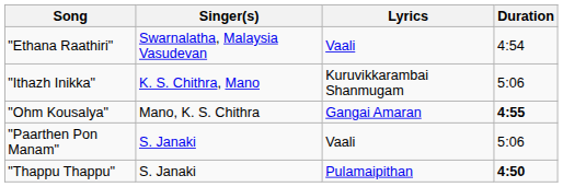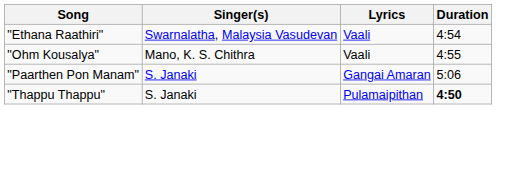- row: "Ithazh Inikka" | K. S. Chithra, Mano | Kuruvikkarambai Shanmugam | 5:06
"Ohm Kousalya" | Lyrics: Gangai Amaran -> Vaali
"Ohm Kousalya" | Duration: bold -> normal
"Paarthen Pon Manam" | Lyrics: Vaali -> Gangai Amaran
